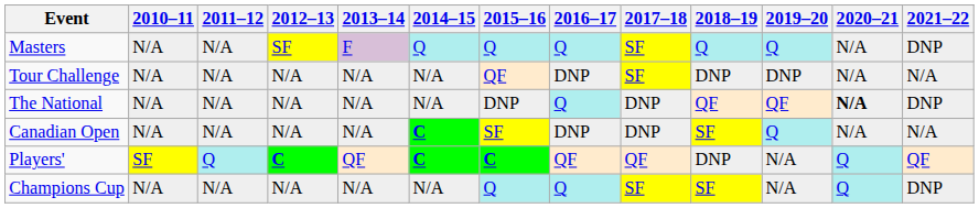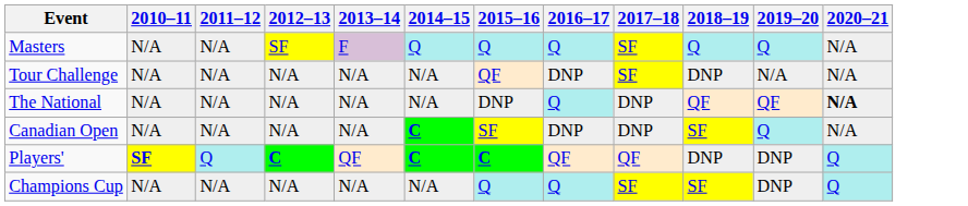- column: 2021–22 | DNP | N/A | DNP | N/A | QF | DNP
Tour Challenge | 2019–20: DNP -> N/A
Players' | 2010–11: normal -> bold
Players' | 2019–20: N/A -> DNP
Champions Cup | 2019–20: N/A -> DNP
